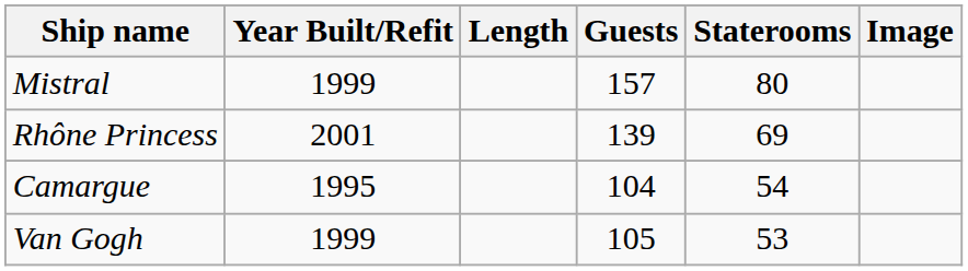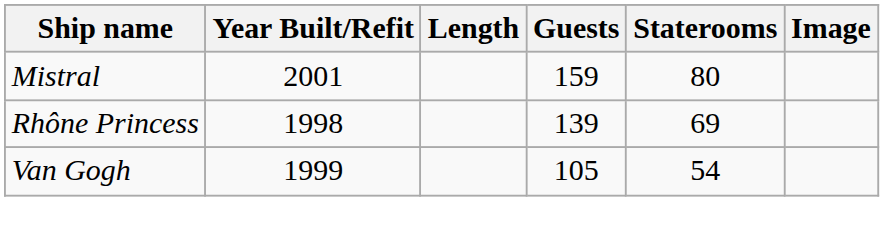Mistral | Year Built/Refit: 1999 -> 2001
Mistral | Guests: 157 -> 159
Rhône Princess | Year Built/Refit: 2001 -> 1998
- row: Camargue | 1995 | 104 | 54
Van Gogh | Staterooms: 53 -> 54
